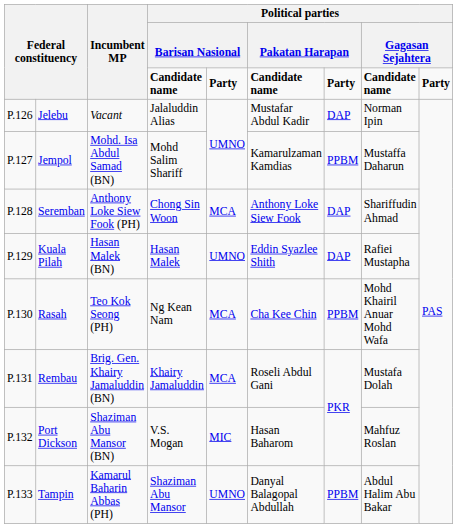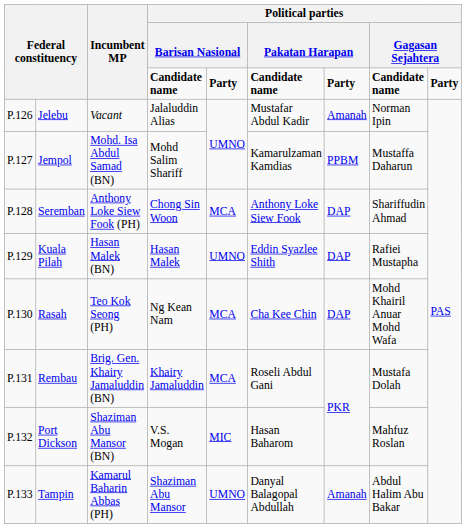Jelebu | column 7: DAP -> Amanah
Rasah | column 7: PPBM -> DAP
Tampin | column 7: PPBM -> Amanah
